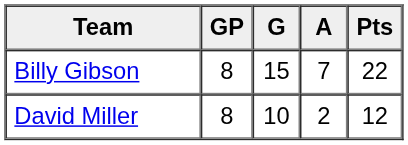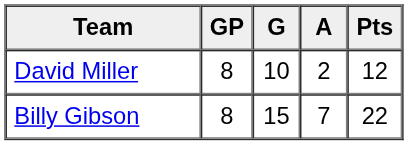rows swapped: Billy Gibson <-> David Miller
